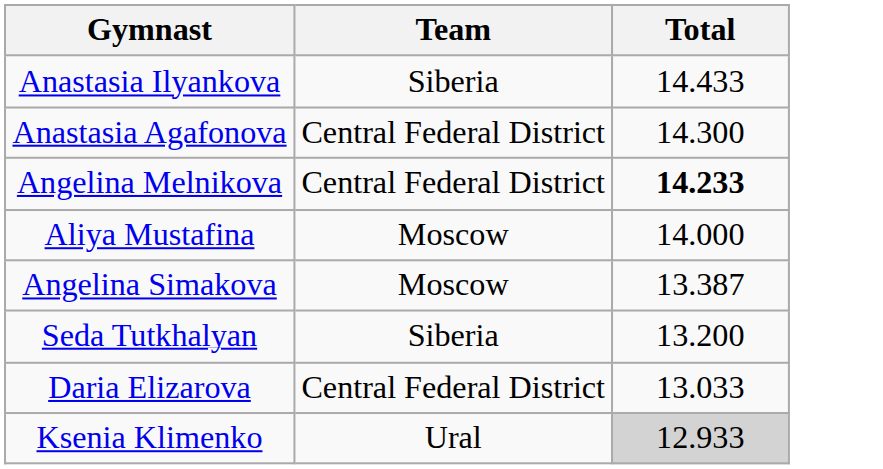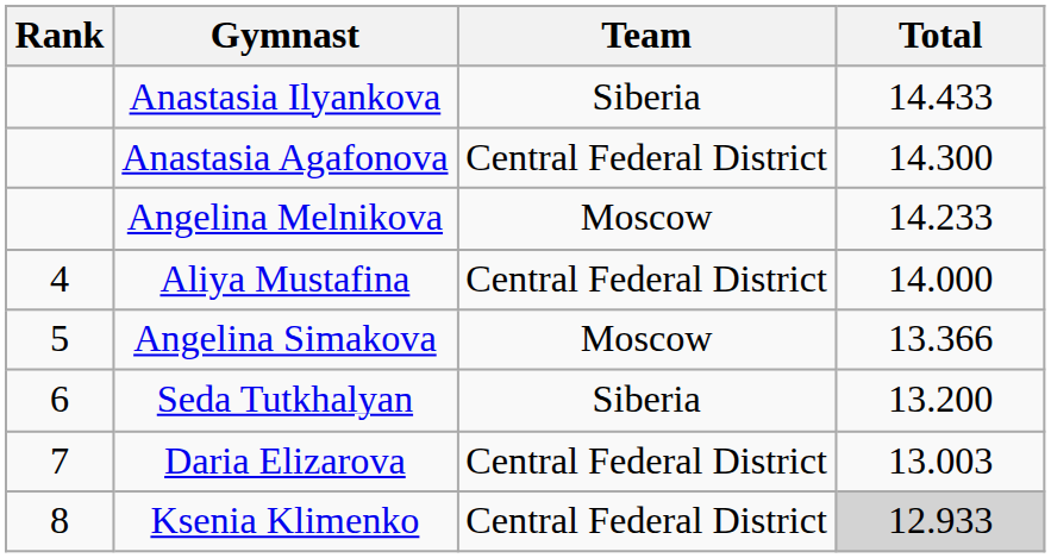+ column: Rank | 4 | 5 | 6 | 7 | 8
Angelina Melnikova | Team: Central Federal District -> Moscow
Angelina Melnikova | Total: bold -> normal
Aliya Mustafina | Team: Moscow -> Central Federal District
Angelina Simakova | Total: 13.387 -> 13.366
Daria Elizarova | Total: 13.033 -> 13.003
Ksenia Klimenko | Team: Ural -> Central Federal District
